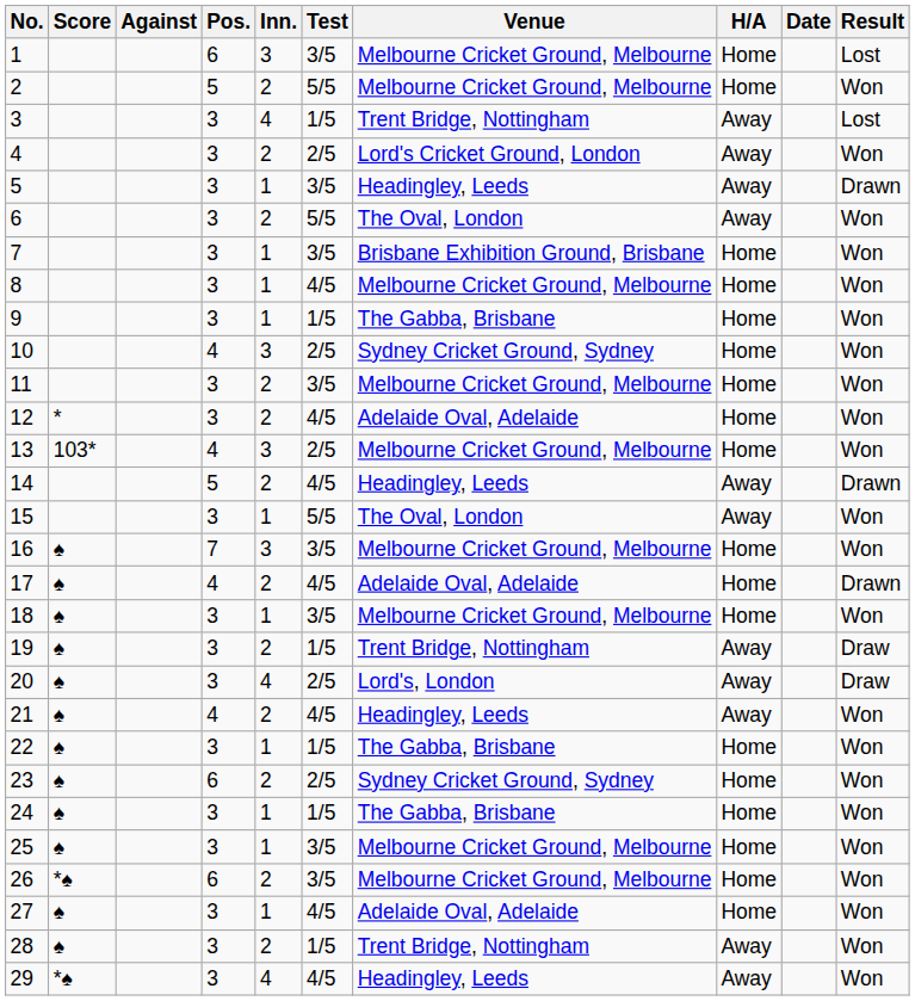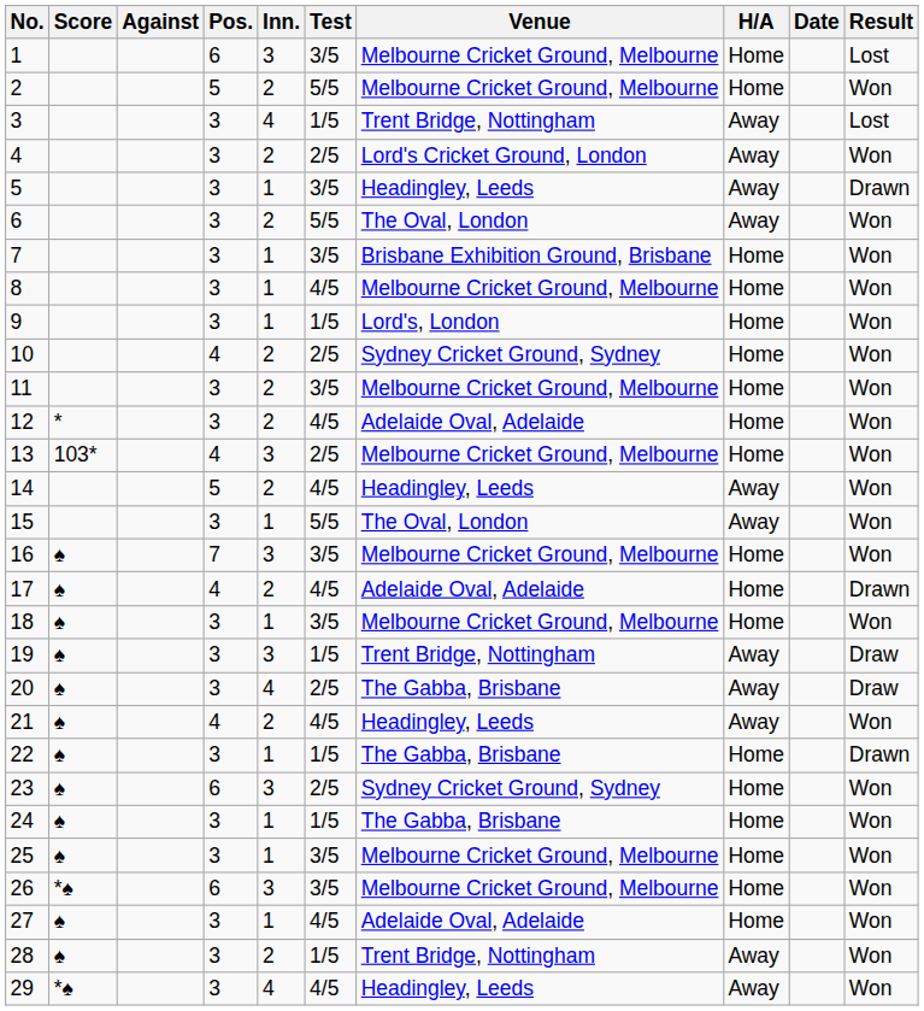9 | Venue: The Gabba, Brisbane -> Lord's, London
10 | Inn.: 3 -> 2
14 | Result: Drawn -> Won
19 | Inn.: 2 -> 3
20 | Venue: Lord's, London -> The Gabba, Brisbane
22 | Result: Won -> Drawn
23 | Inn.: 2 -> 3
26 | Inn.: 2 -> 3
